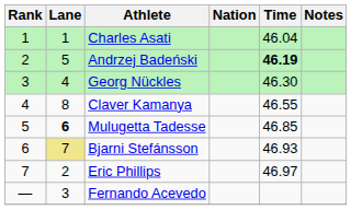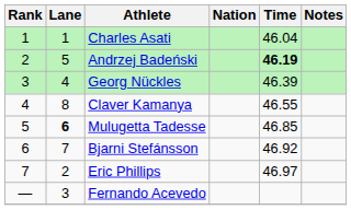Georg Nückles | Time: 46.30 -> 46.39
Bjarni Stefánsson | Lane: khaki background -> no background
Bjarni Stefánsson | Time: 46.93 -> 46.92
